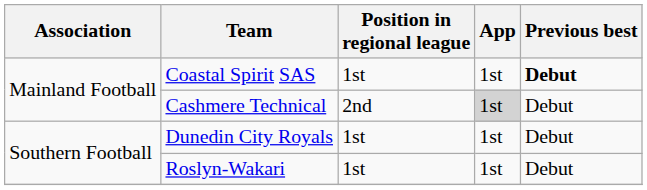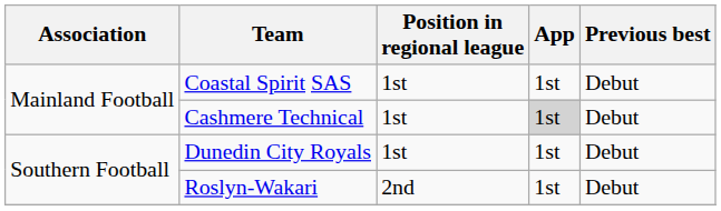Coastal Spirit SAS | Previous best: bold -> normal
Cashmere Technical | Position in regional league: 2nd -> 1st
Roslyn-Wakari | Position in regional league: 1st -> 2nd
